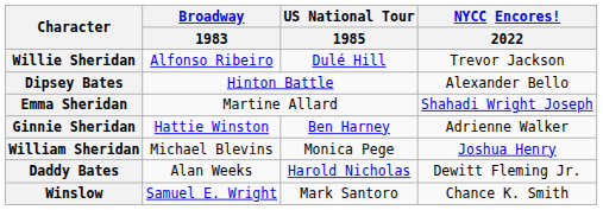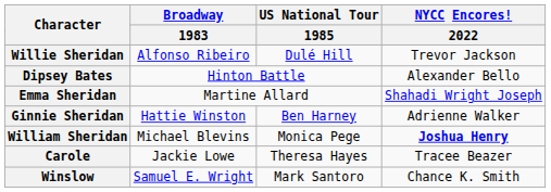William Sheridan | NYCC Encores! / 2022: normal -> bold
+ row: Carole | Jackie Lowe | Theresa Hayes | Tracee Beazer
- row: Daddy Bates | Alan Weeks | Harold Nicholas | Dewitt Fleming Jr.
